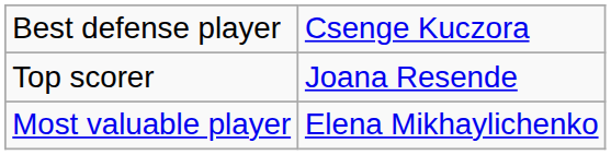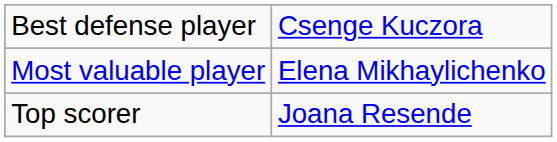rows swapped: Most valuable player <-> Top scorer
